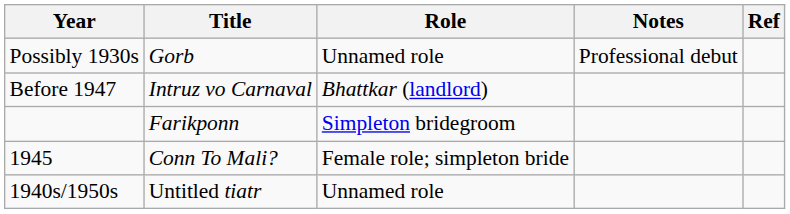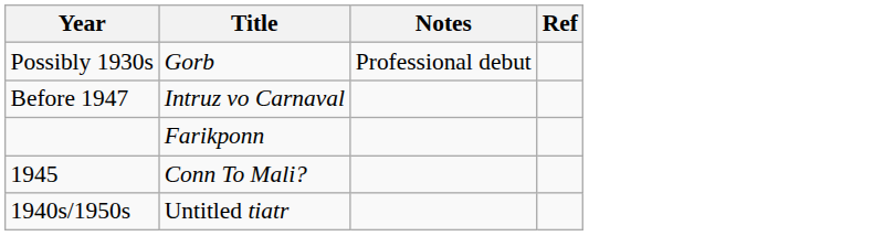- column: Role | Unnamed role | Bhattkar (landlord) | Simpleton bridegroom | Female role; simpleton bride | Unnamed role
